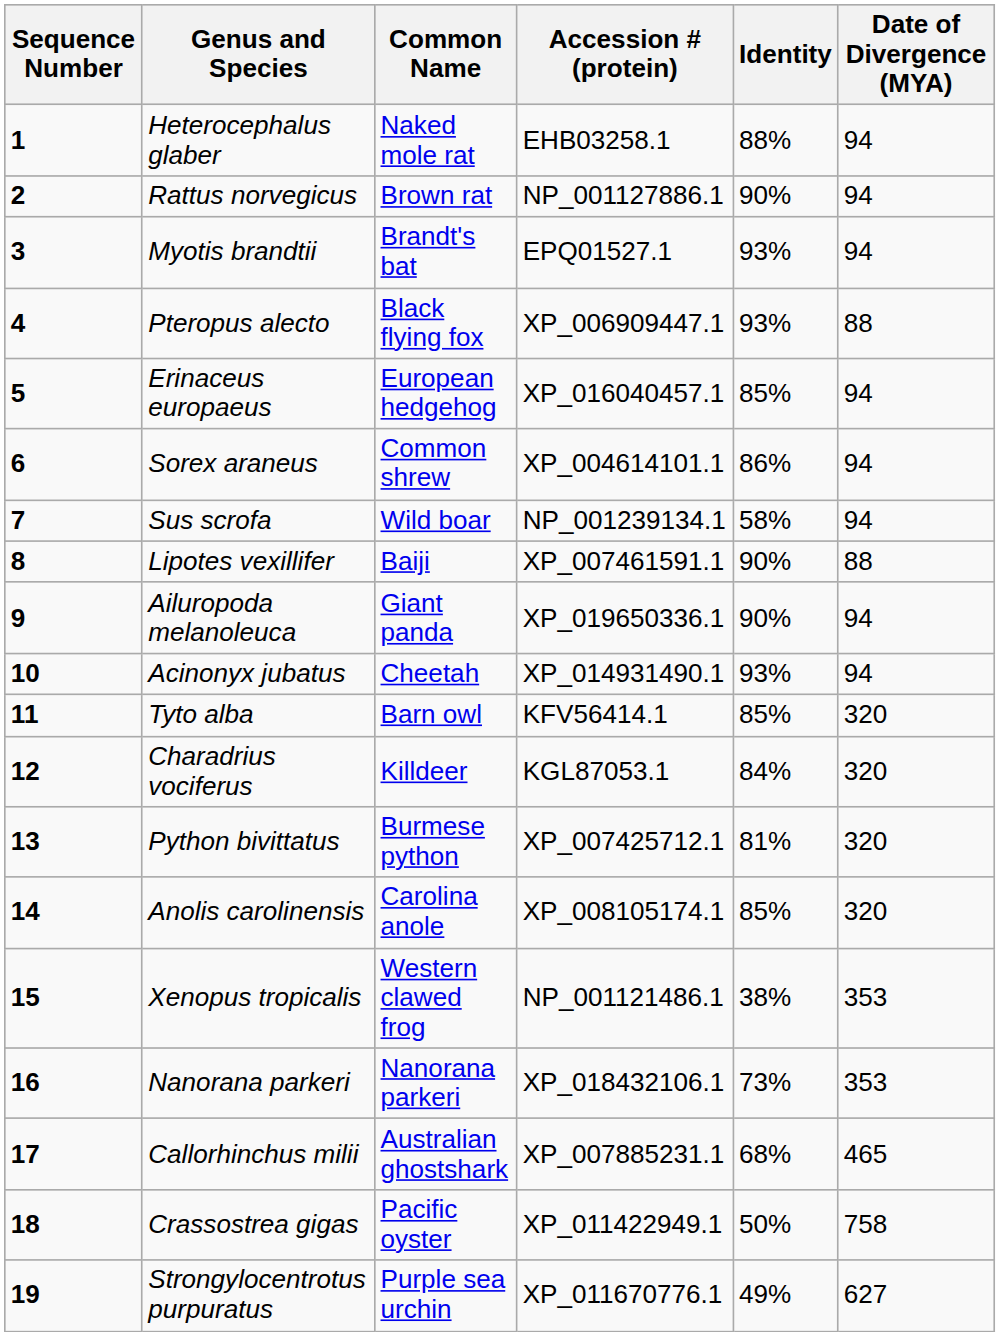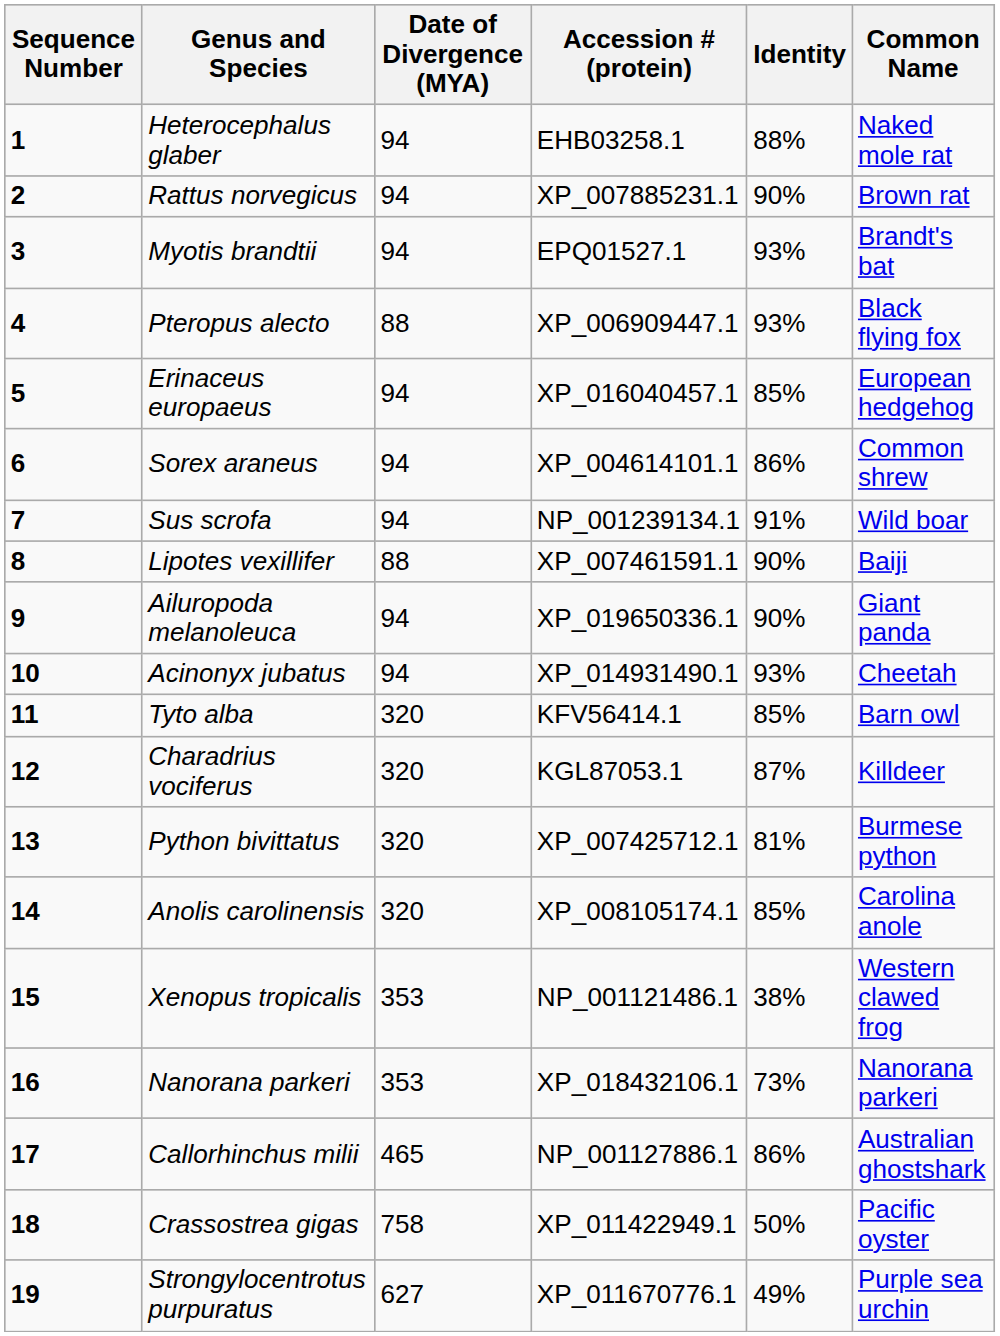columns swapped: Common Name <-> Date of Divergence (MYA)
Rattus norvegicus | Accession # (protein): NP_001127886.1 -> XP_007885231.1
Sus scrofa | Identity: 58% -> 91%
Charadrius vociferus | Identity: 84% -> 87%
Callorhinchus milii | Accession # (protein): XP_007885231.1 -> NP_001127886.1
Callorhinchus milii | Identity: 68% -> 86%
